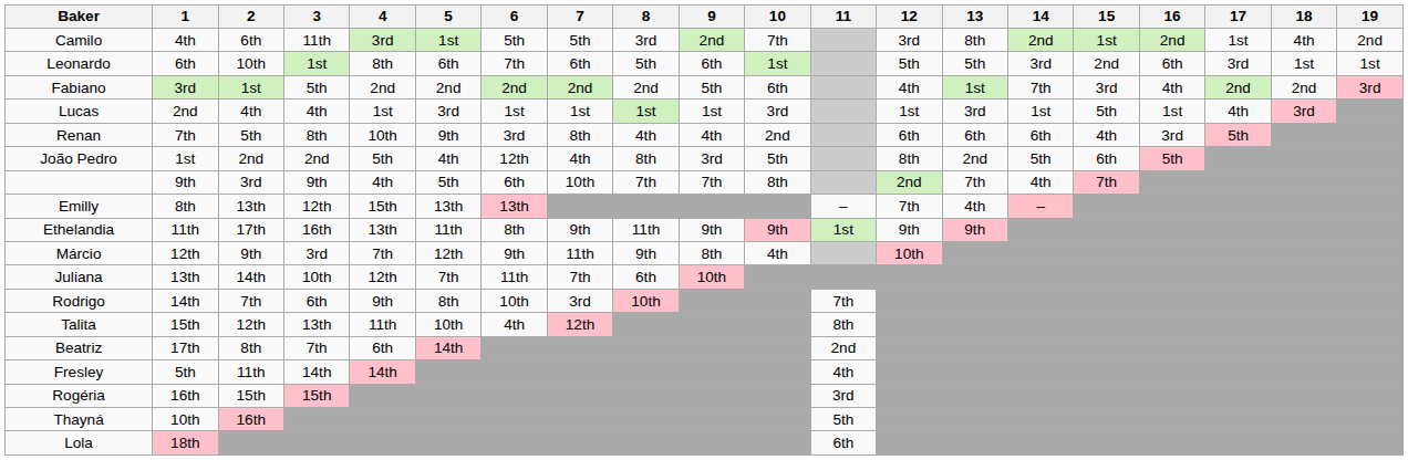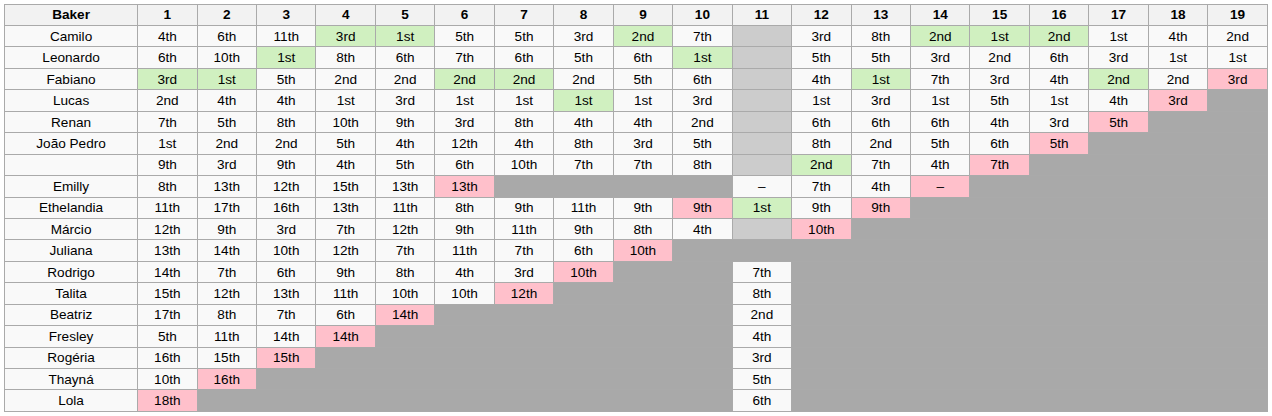Rodrigo | 6: 10th -> 4th
Talita | 6: 4th -> 10th
